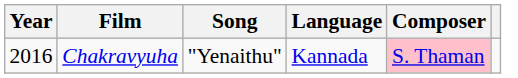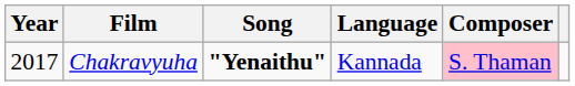Chakravyuha | Year: 2016 -> 2017
Chakravyuha | Song: normal -> bold
